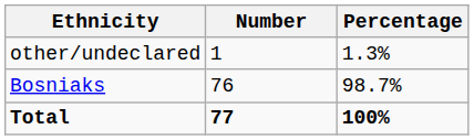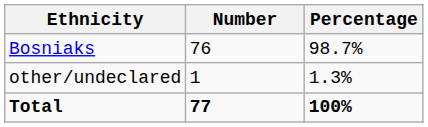rows swapped: Bosniaks <-> other/undeclared
